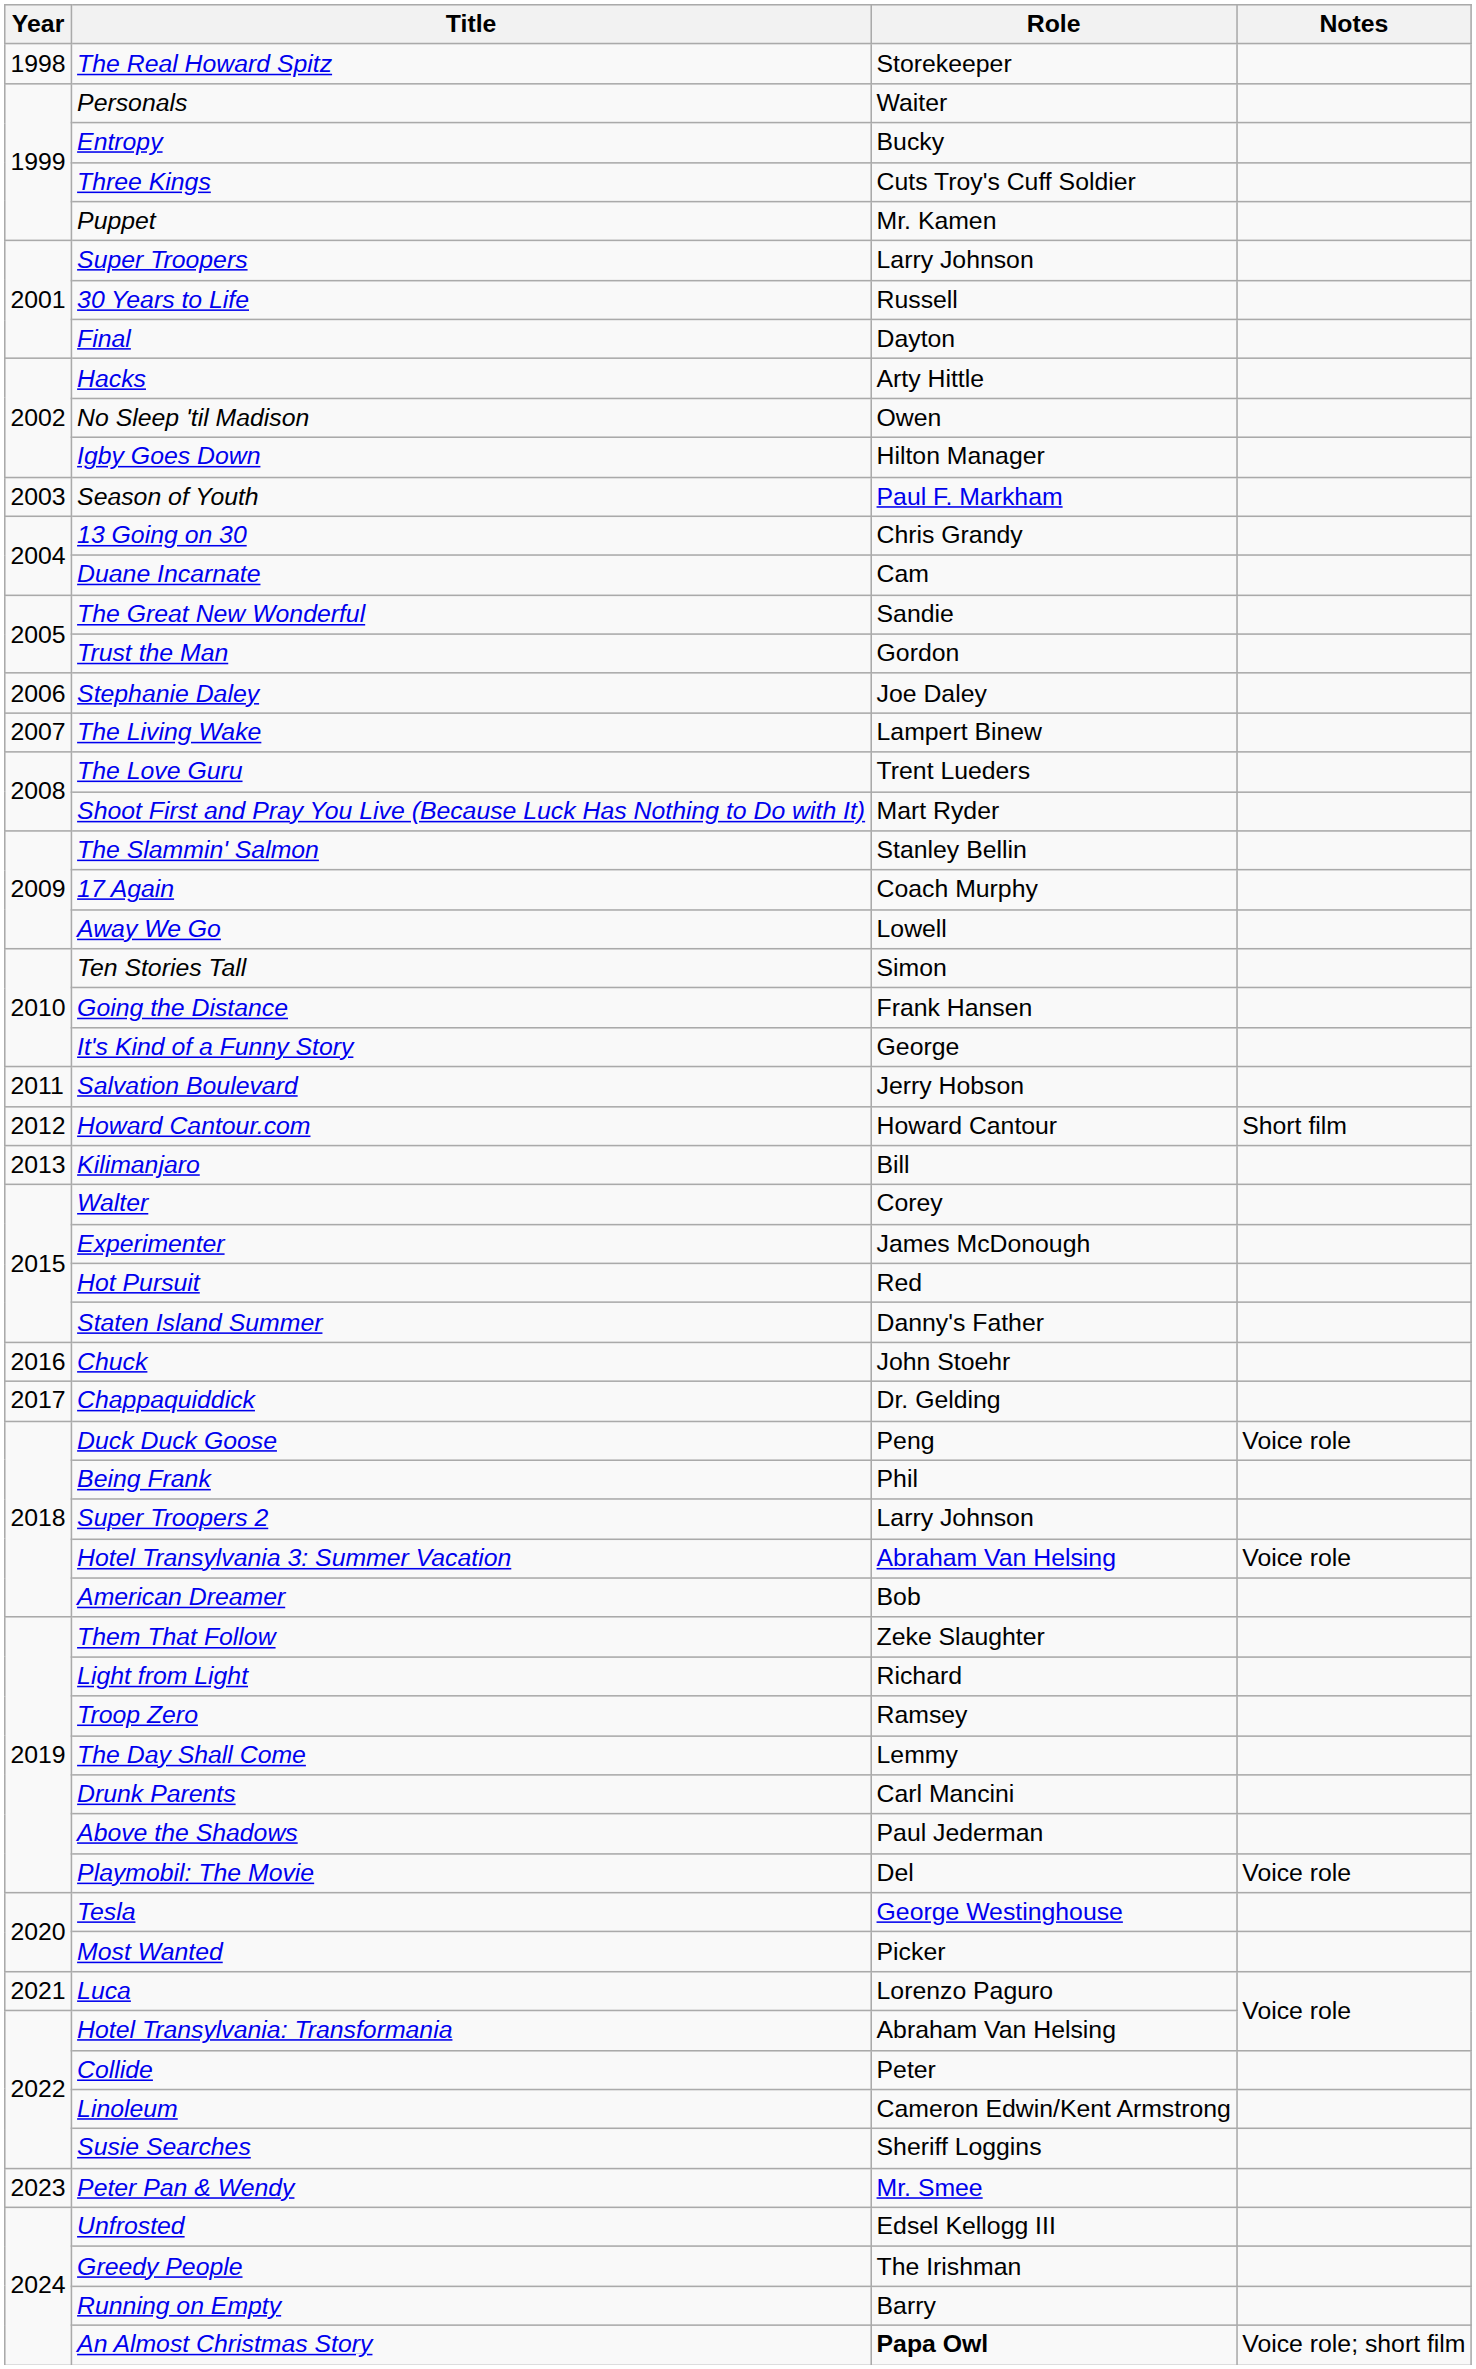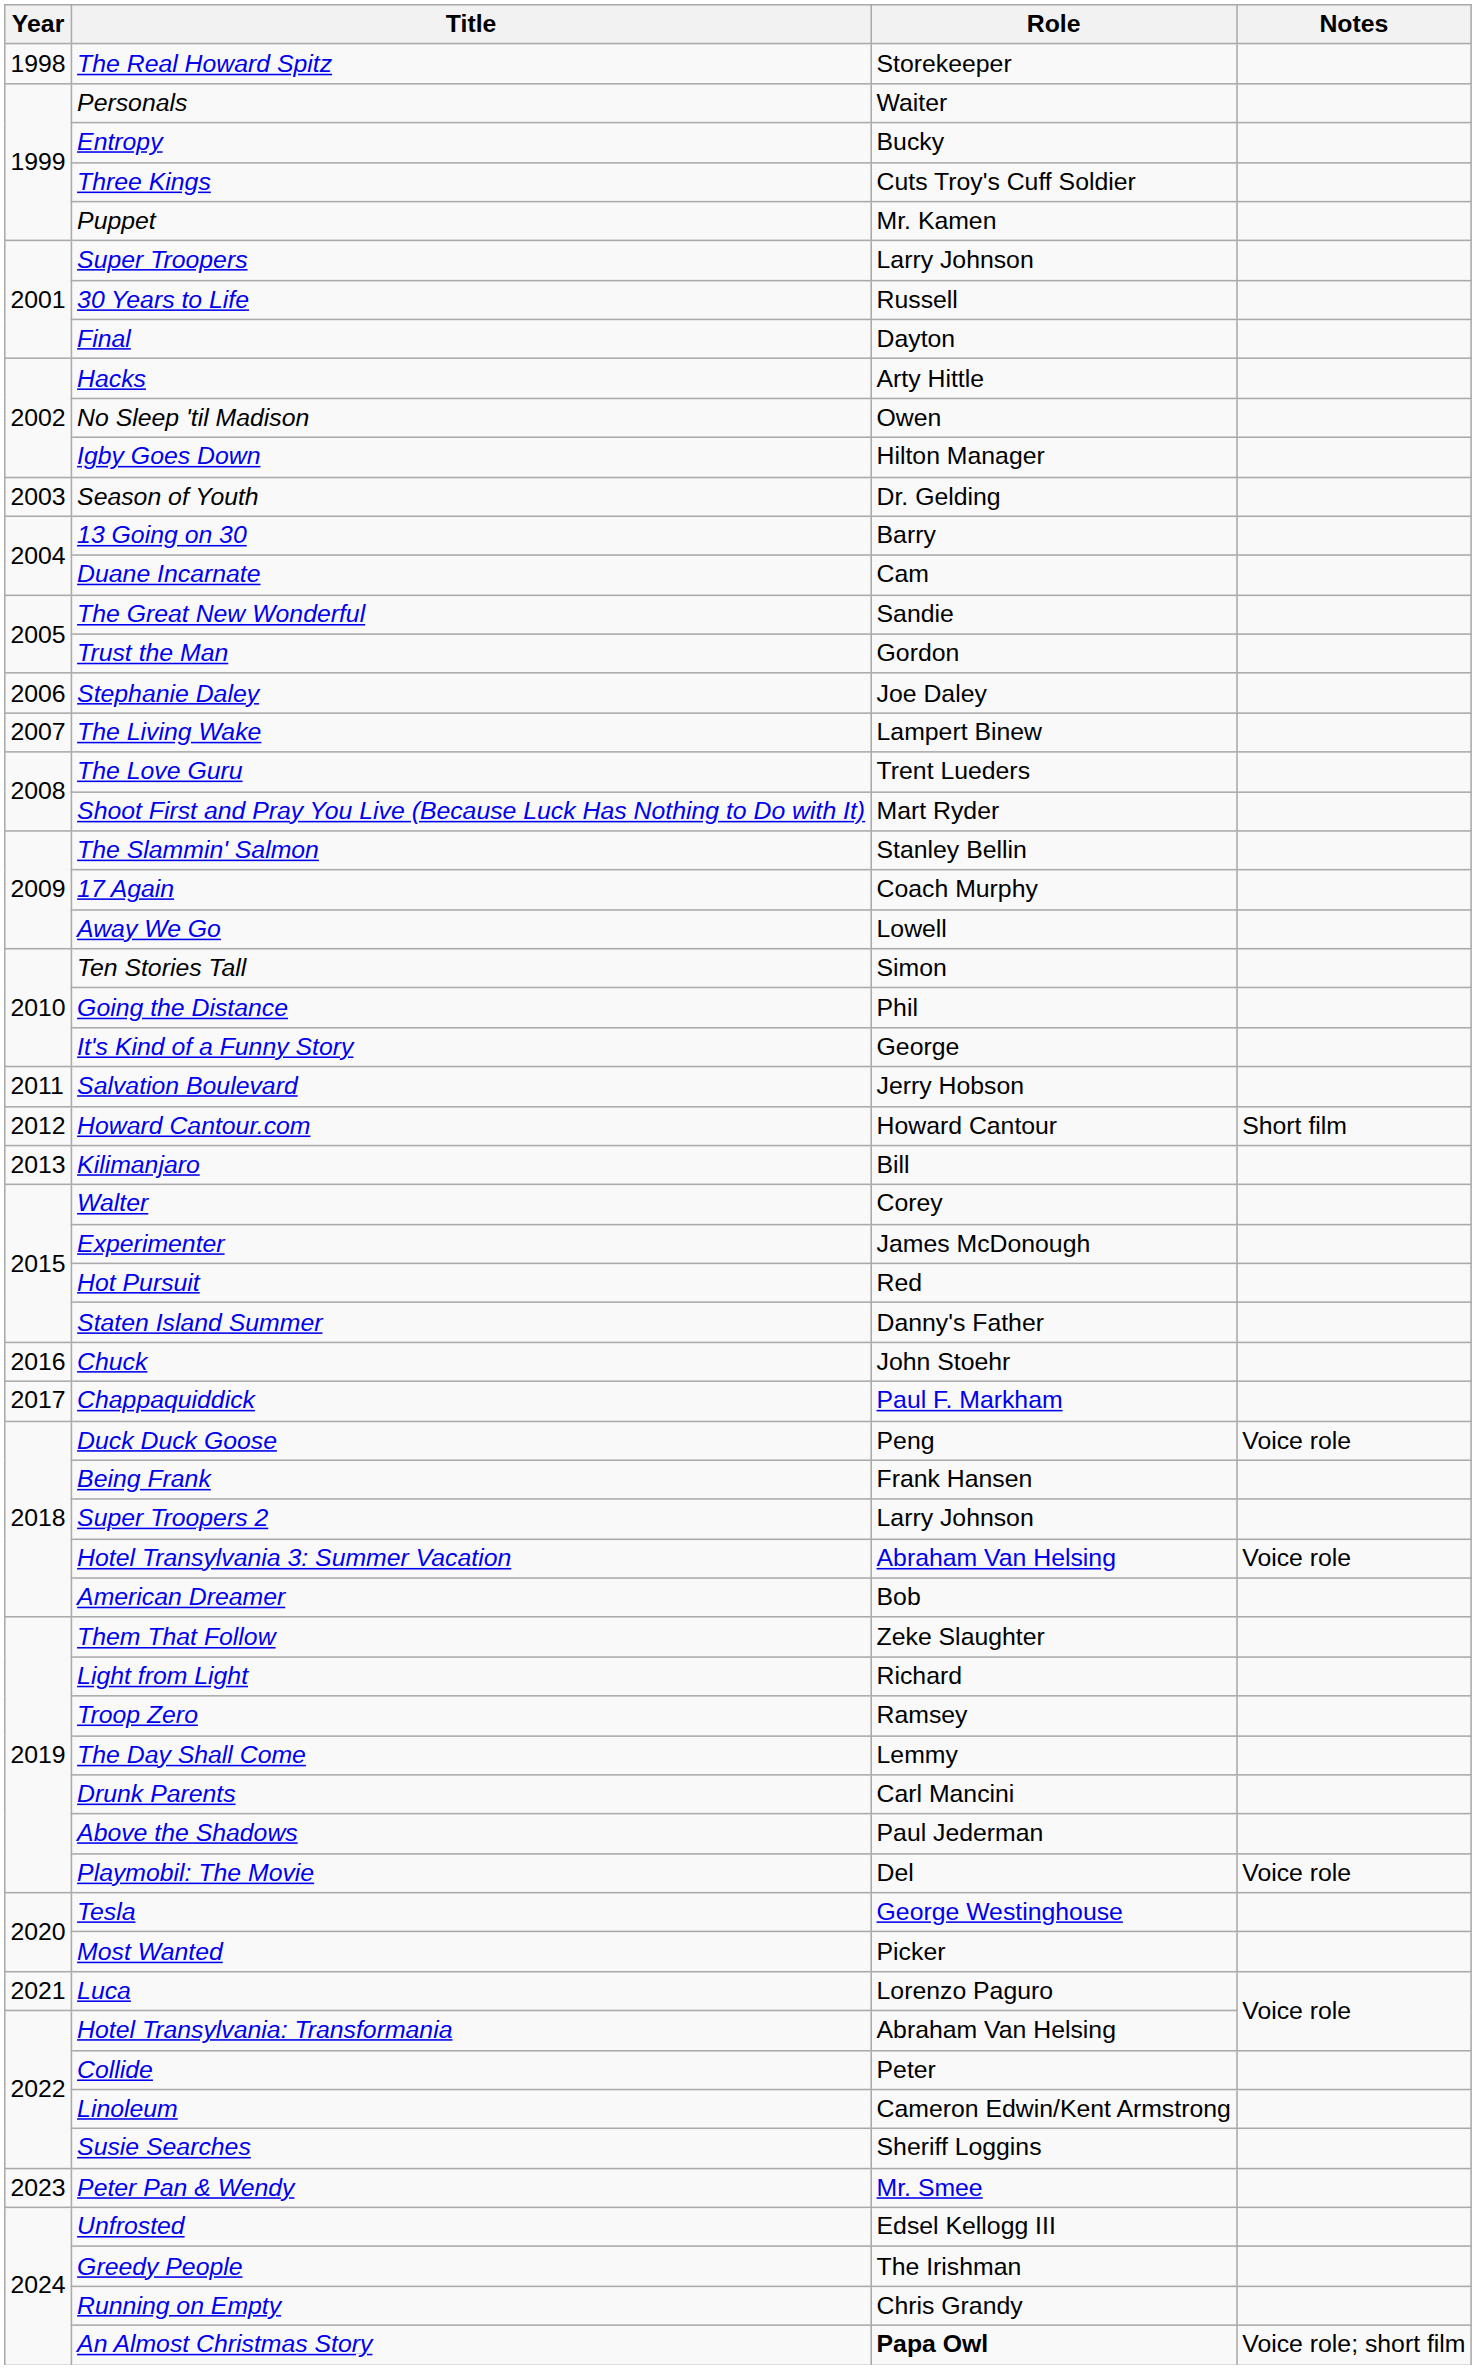Season of Youth | Role: Paul F. Markham -> Dr. Gelding
13 Going on 30 | Role: Chris Grandy -> Barry
Going the Distance | Role: Frank Hansen -> Phil
Chappaquiddick | Role: Dr. Gelding -> Paul F. Markham
Being Frank | Role: Phil -> Frank Hansen
Running on Empty | Role: Barry -> Chris Grandy
